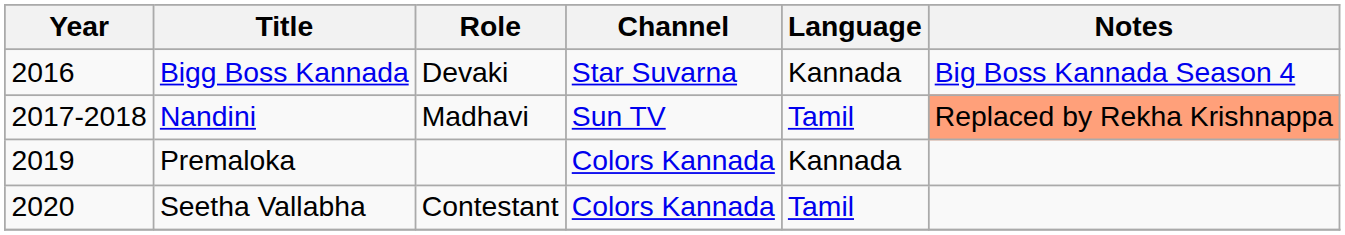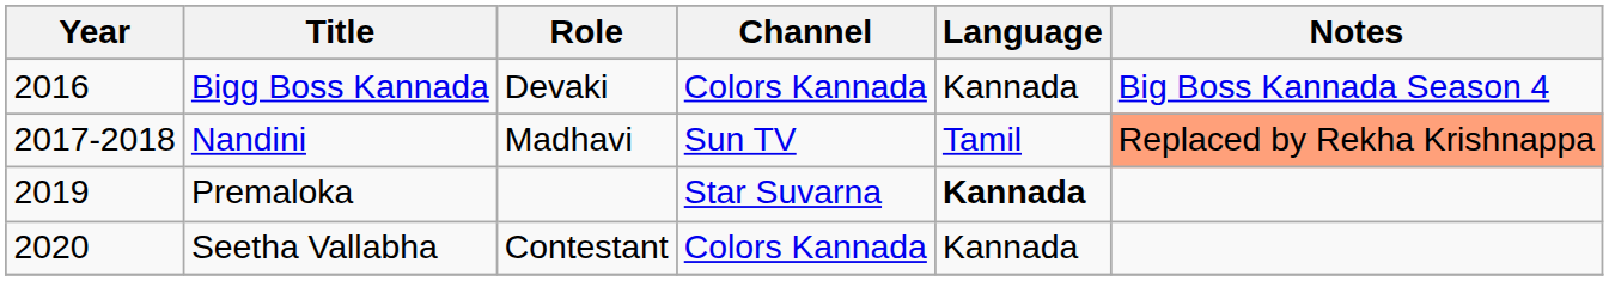Bigg Boss Kannada | Channel: Star Suvarna -> Colors Kannada
Premaloka | Channel: Colors Kannada -> Star Suvarna
Premaloka | Language: normal -> bold
Seetha Vallabha | Language: Tamil -> Kannada
